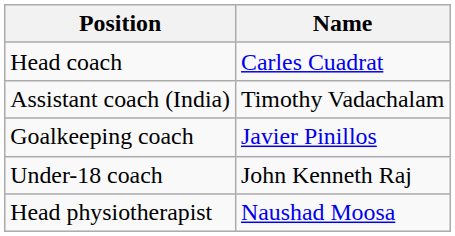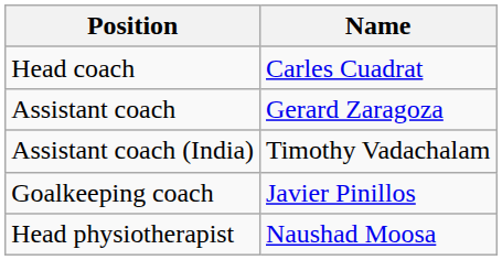+ row: Assistant coach | Gerard Zaragoza
- row: Under-18 coach | John Kenneth Raj
